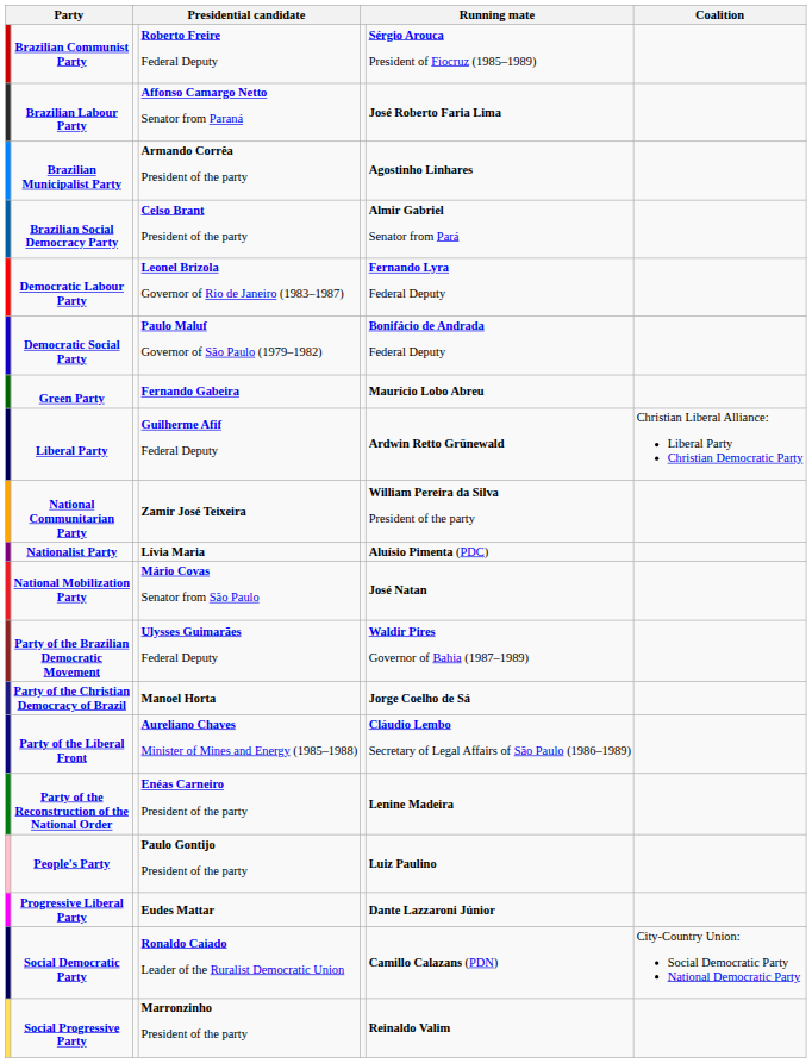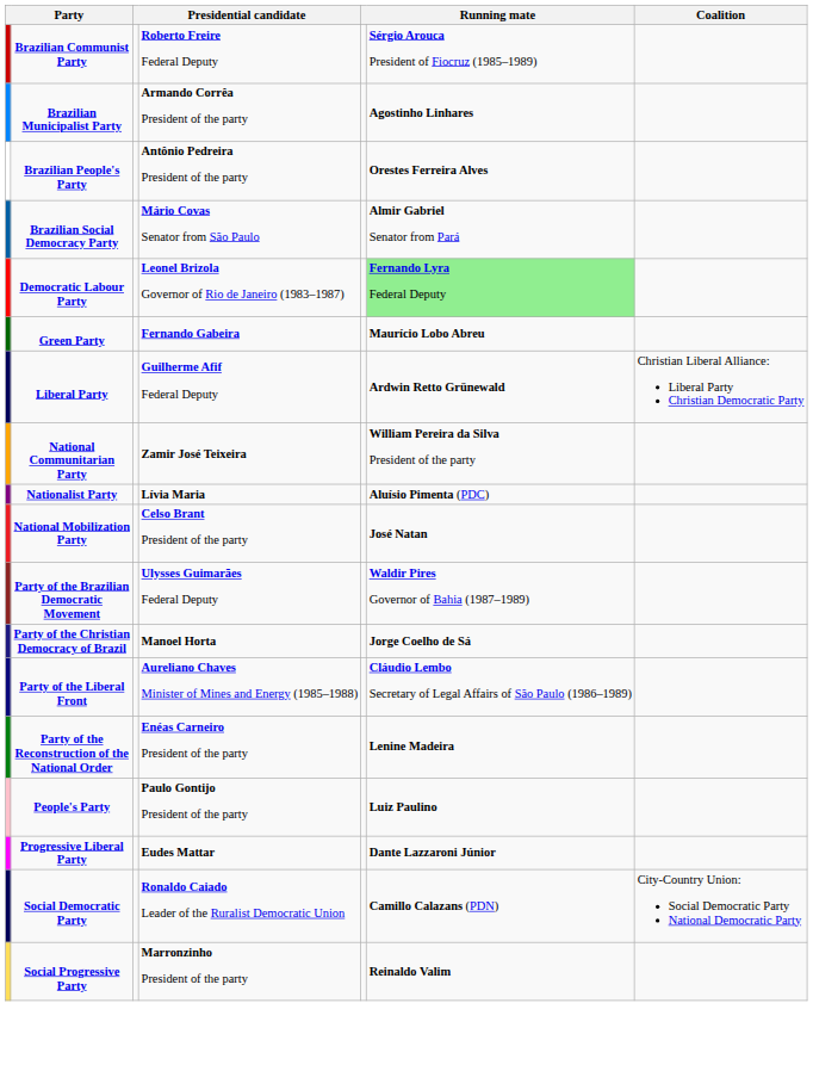- row: Brazilian Labour Party | Affonso Camargo Netto Senator from Paraná | José Roberto Faria Lima
+ row: Brazilian People's Party | Antônio Pedreira President of the party | Orestes Ferreira Alves
Brazilian Social Democracy Party | column 4: Celso Brant President of the party -> Mário Covas Senator from São Paulo
Democratic Labour Party | column 6: no background -> lightgreen background
- row: Democratic Social Party | Paulo Maluf Governor of São Paulo (1979–1982) | Bonifácio de Andrada Federal Deputy
National Mobilization Party | column 4: Mário Covas Senator from São Paulo -> Celso Brant President of the party
